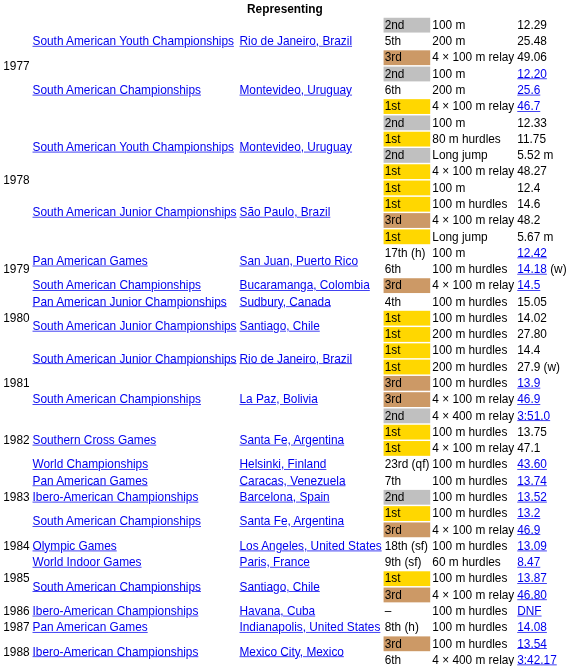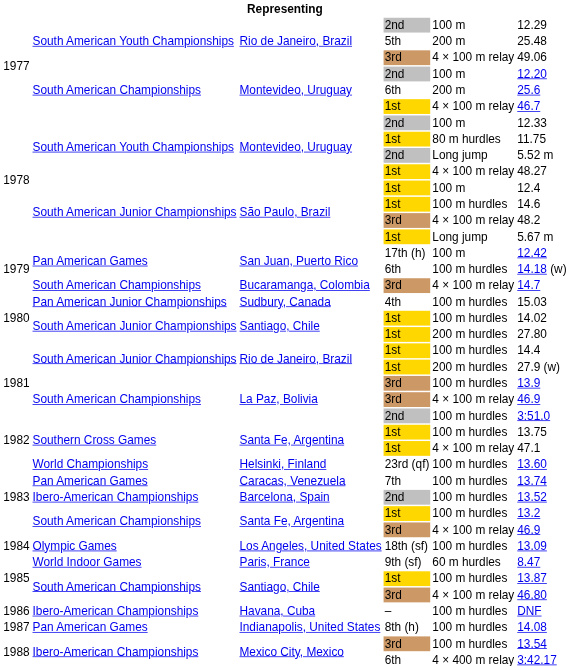Bucaramanga, Colombia | column 6: 14.5 -> 14.7
Sudbury, Canada | column 6: 15.05 -> 15.03
La Paz, Bolivia / 2nd | column 5: 4 × 400 m relay -> 100 m hurdles
Helsinki, Finland | column 6: 43.60 -> 13.60
